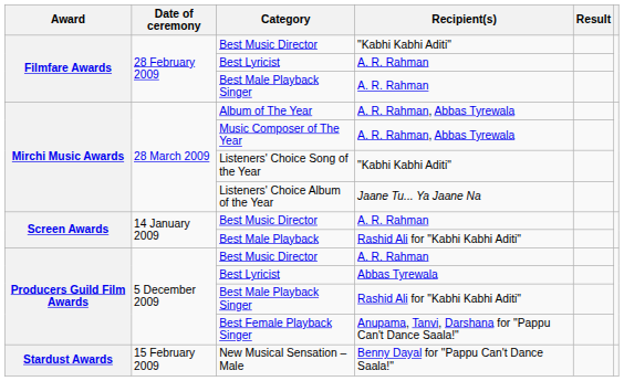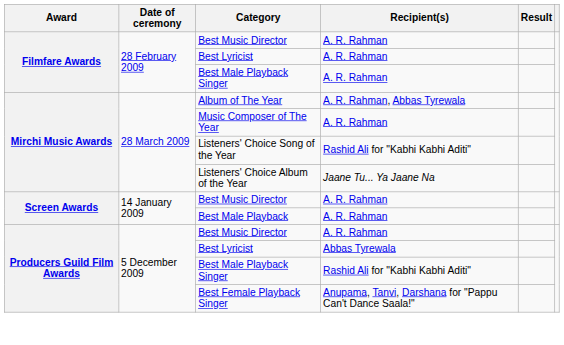Filmfare Awards / Best Music Director | Recipient(s): "Kabhi Kabhi Aditi" -> A. R. Rahman
Music Composer of The Year | Recipient(s): A. R. Rahman, Abbas Tyrewala -> A. R. Rahman
Listeners' Choice Song of the Year | Recipient(s): "Kabhi Kabhi Aditi" -> Rashid Ali for "Kabhi Kabhi Aditi"
Best Male Playback | Recipient(s): Rashid Ali for "Kabhi Kabhi Aditi" -> A. R. Rahman
- row: Stardust Awards | 15 February 2009 | New Musical Sensation – Male | Benny Dayal for "Pappu Can't Dance Saala!"
